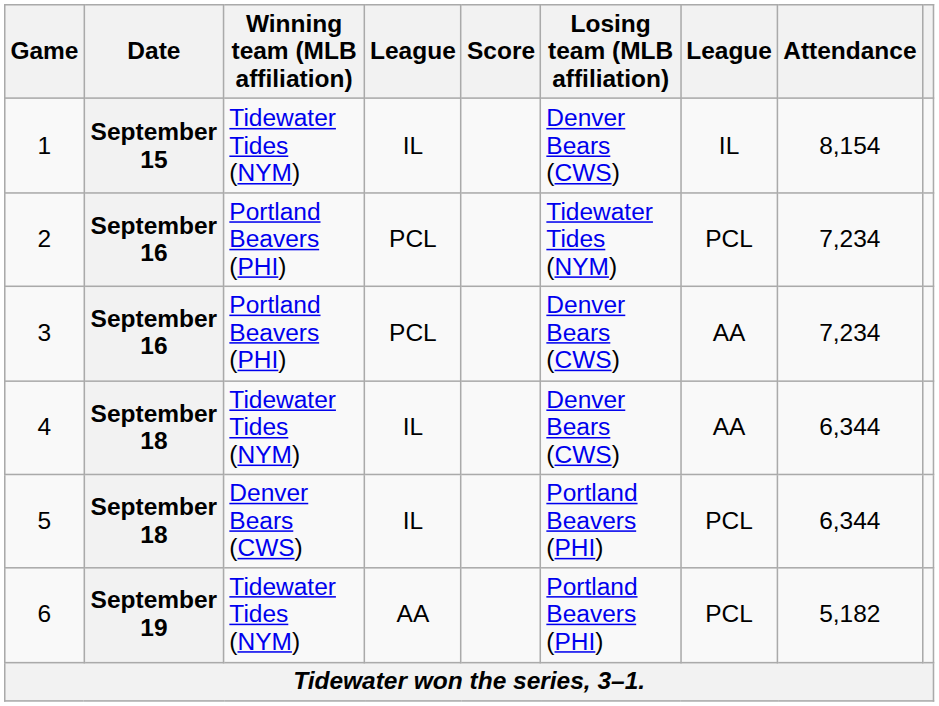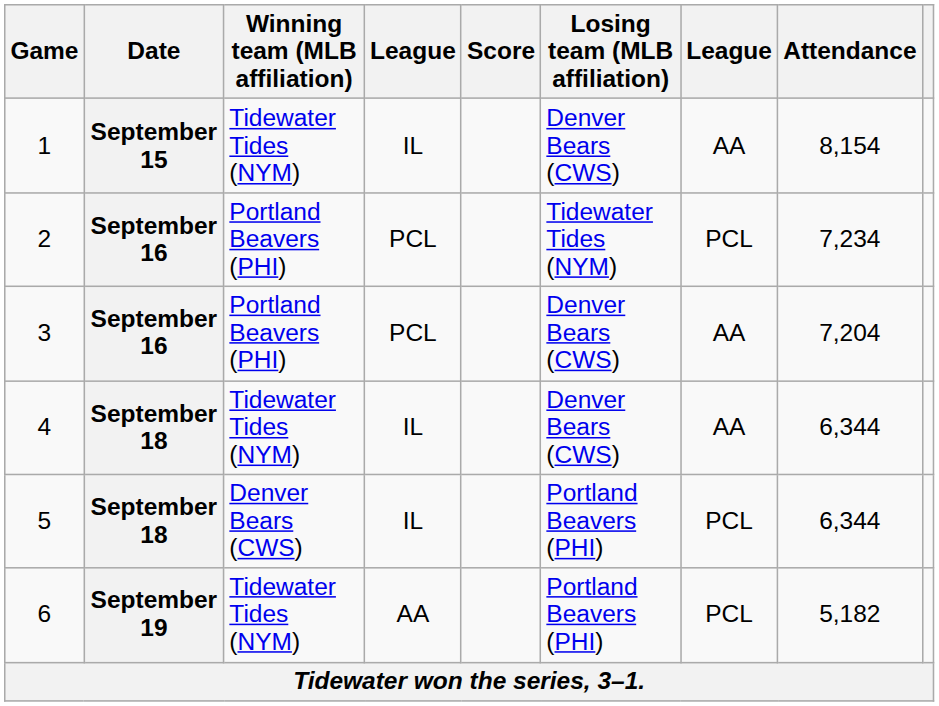1 | column 7: IL -> AA
3 | Attendance: 7,234 -> 7,204
